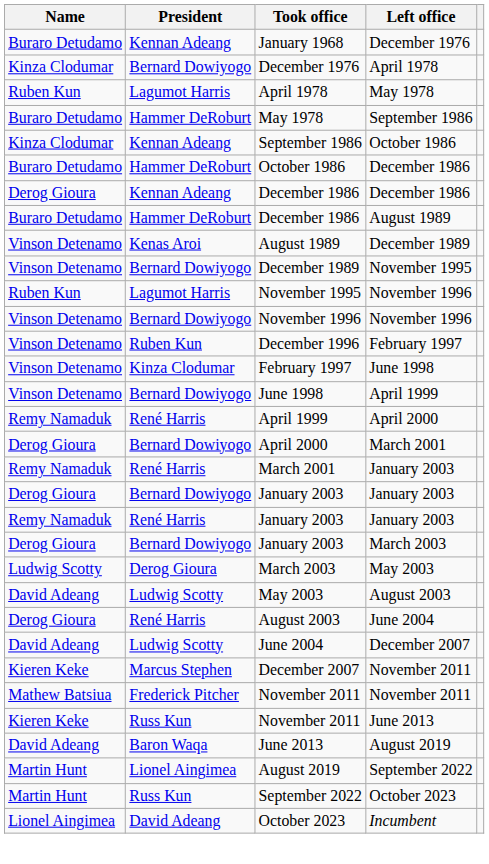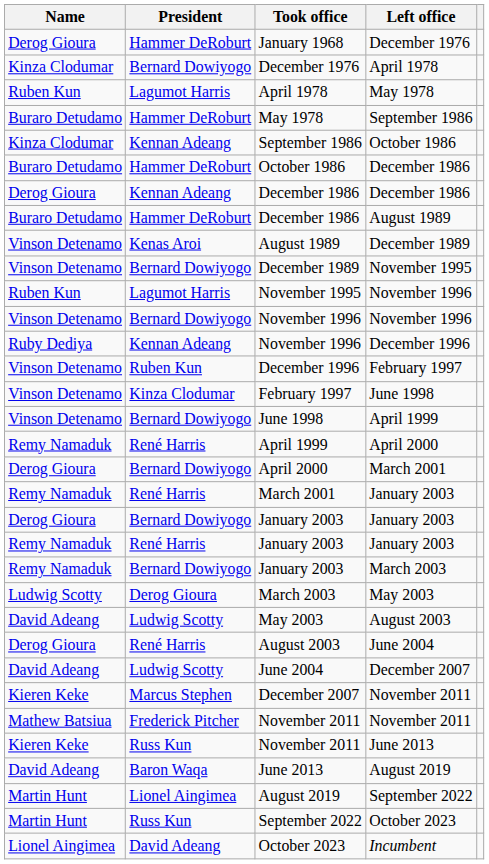January 1968 | Name: Buraro Detudamo -> Derog Gioura
January 1968 | President: Kennan Adeang -> Hammer DeRoburt
+ row: Ruby Dediya | Kennan Adeang | November 1996 | December 1996
January 2003 / March 2003 | Name: Derog Gioura -> Remy Namaduk
